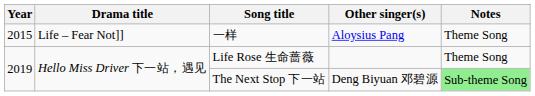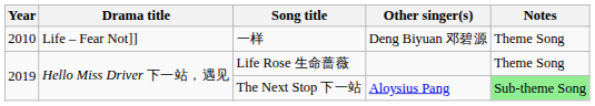一样 | Year: 2015 -> 2010
一样 | Other singer(s): Aloysius Pang -> Deng Biyuan 邓碧源
The Next Stop 下一站 | Other singer(s): Deng Biyuan 邓碧源 -> Aloysius Pang
